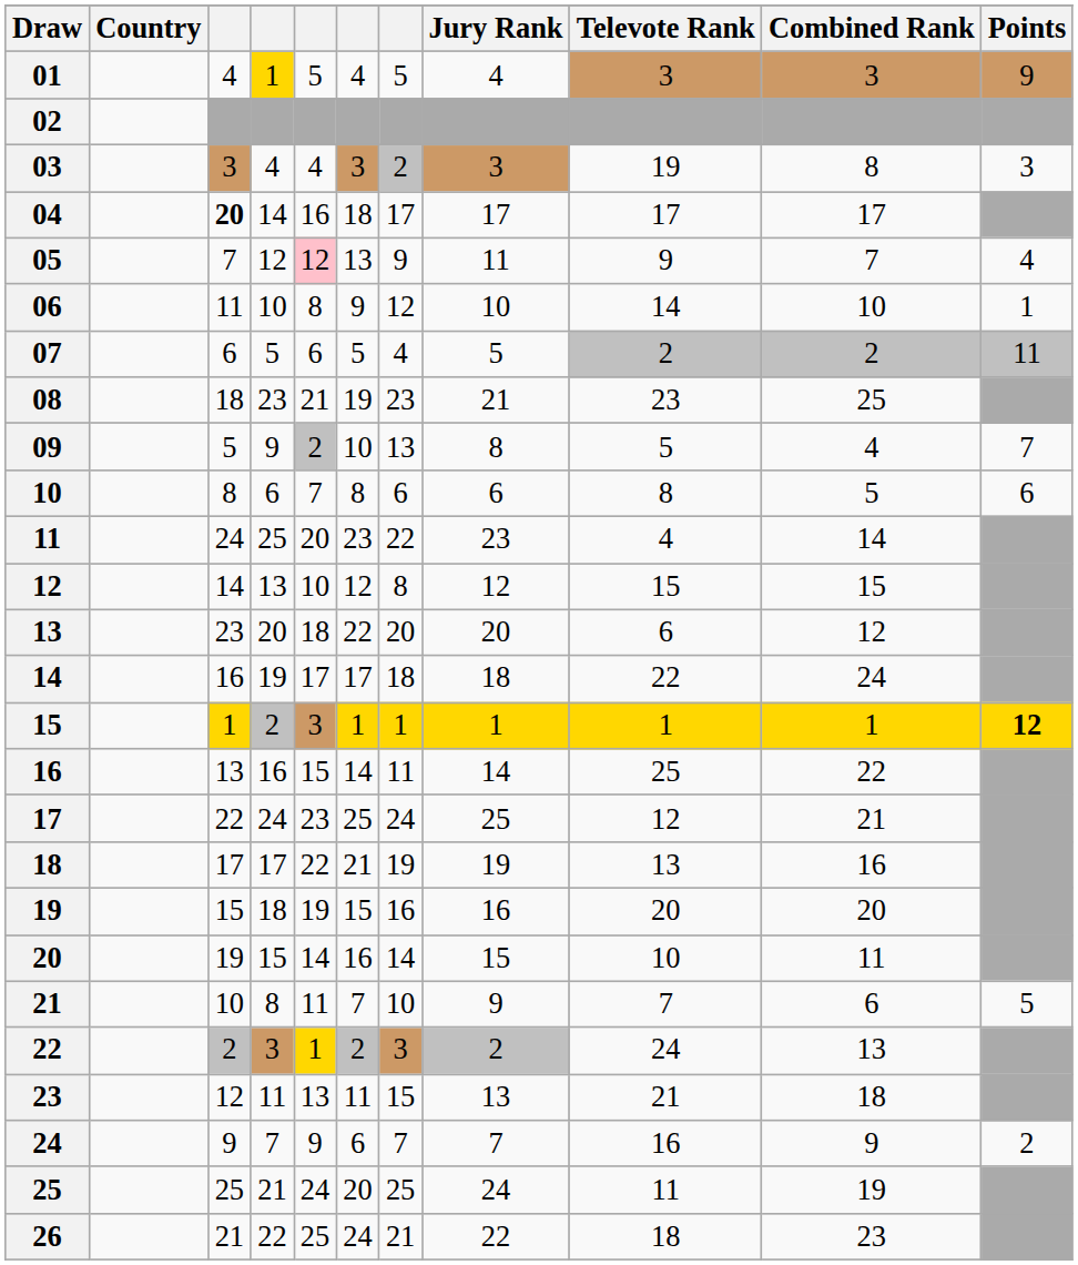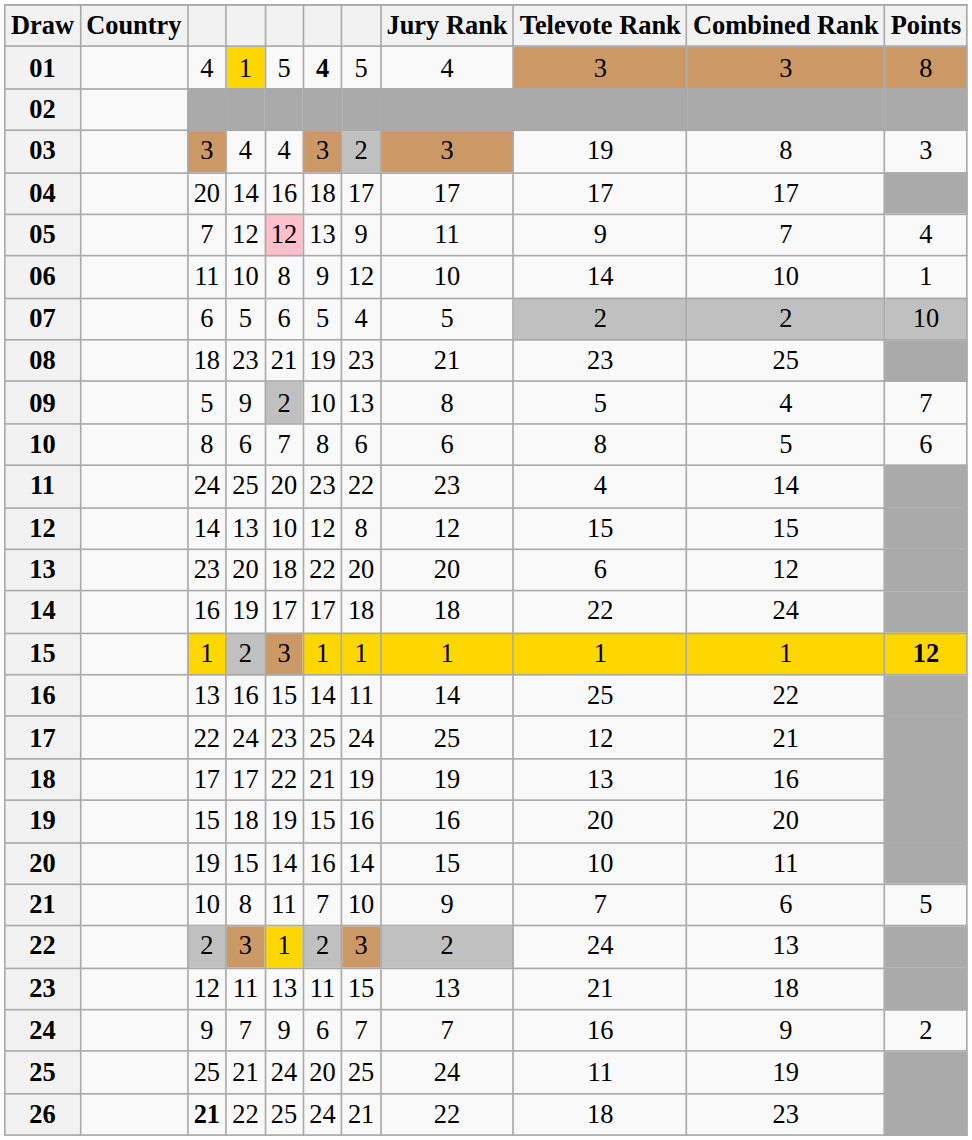01 | column 6: normal -> bold
01 | Points: 9 -> 8
04 | column 3: bold -> normal
07 | Points: 11 -> 10
26 | column 3: normal -> bold
